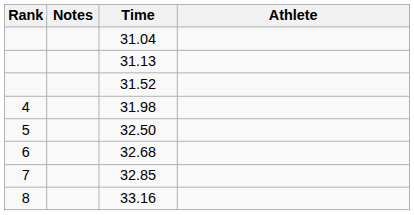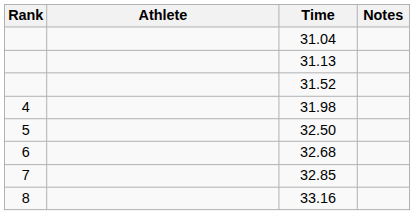columns swapped: Athlete <-> Notes
